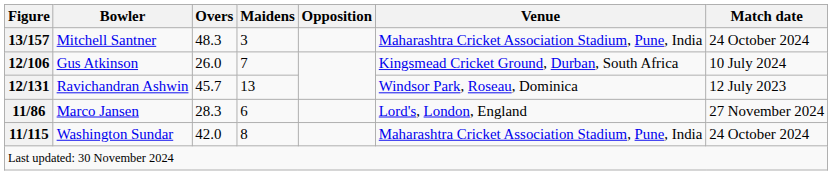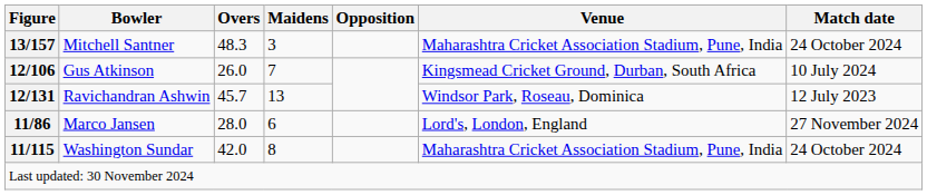Marco Jansen | Overs: 28.3 -> 28.0
